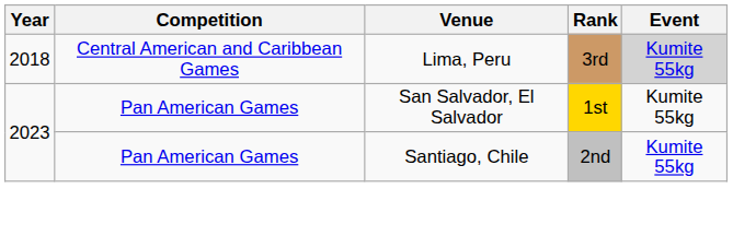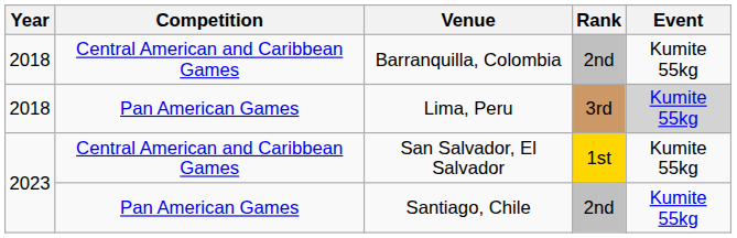+ row: 2018 | Central American and Caribbean Games | Barranquilla, Colombia | 2nd | Kumite 55kg
Lima, Peru | Competition: Central American and Caribbean Games -> Pan American Games
San Salvador, El Salvador | Competition: Pan American Games -> Central American and Caribbean Games
